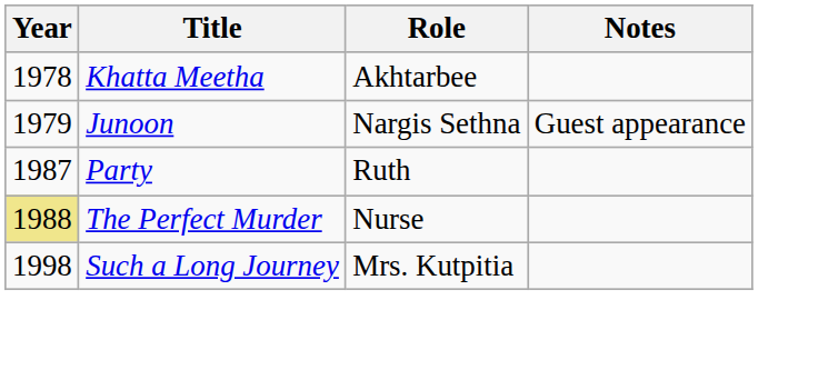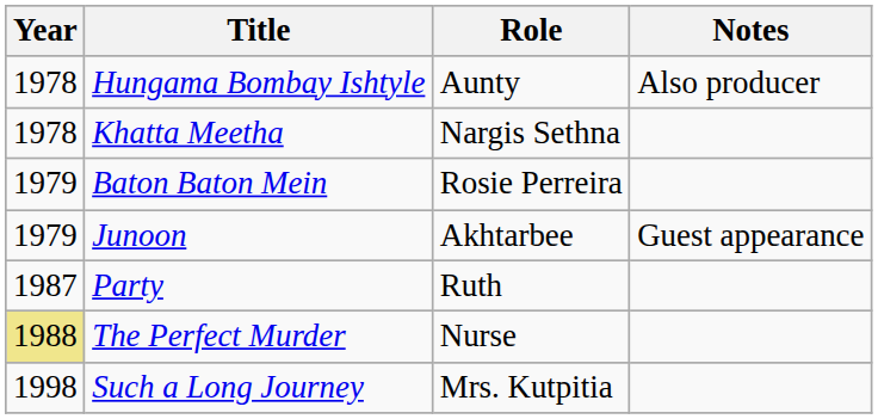+ row: 1978 | Hungama Bombay Ishtyle | Aunty | Also producer
Khatta Meetha | Role: Akhtarbee -> Nargis Sethna
+ row: 1979 | Baton Baton Mein | Rosie Perreira
Junoon | Role: Nargis Sethna -> Akhtarbee
